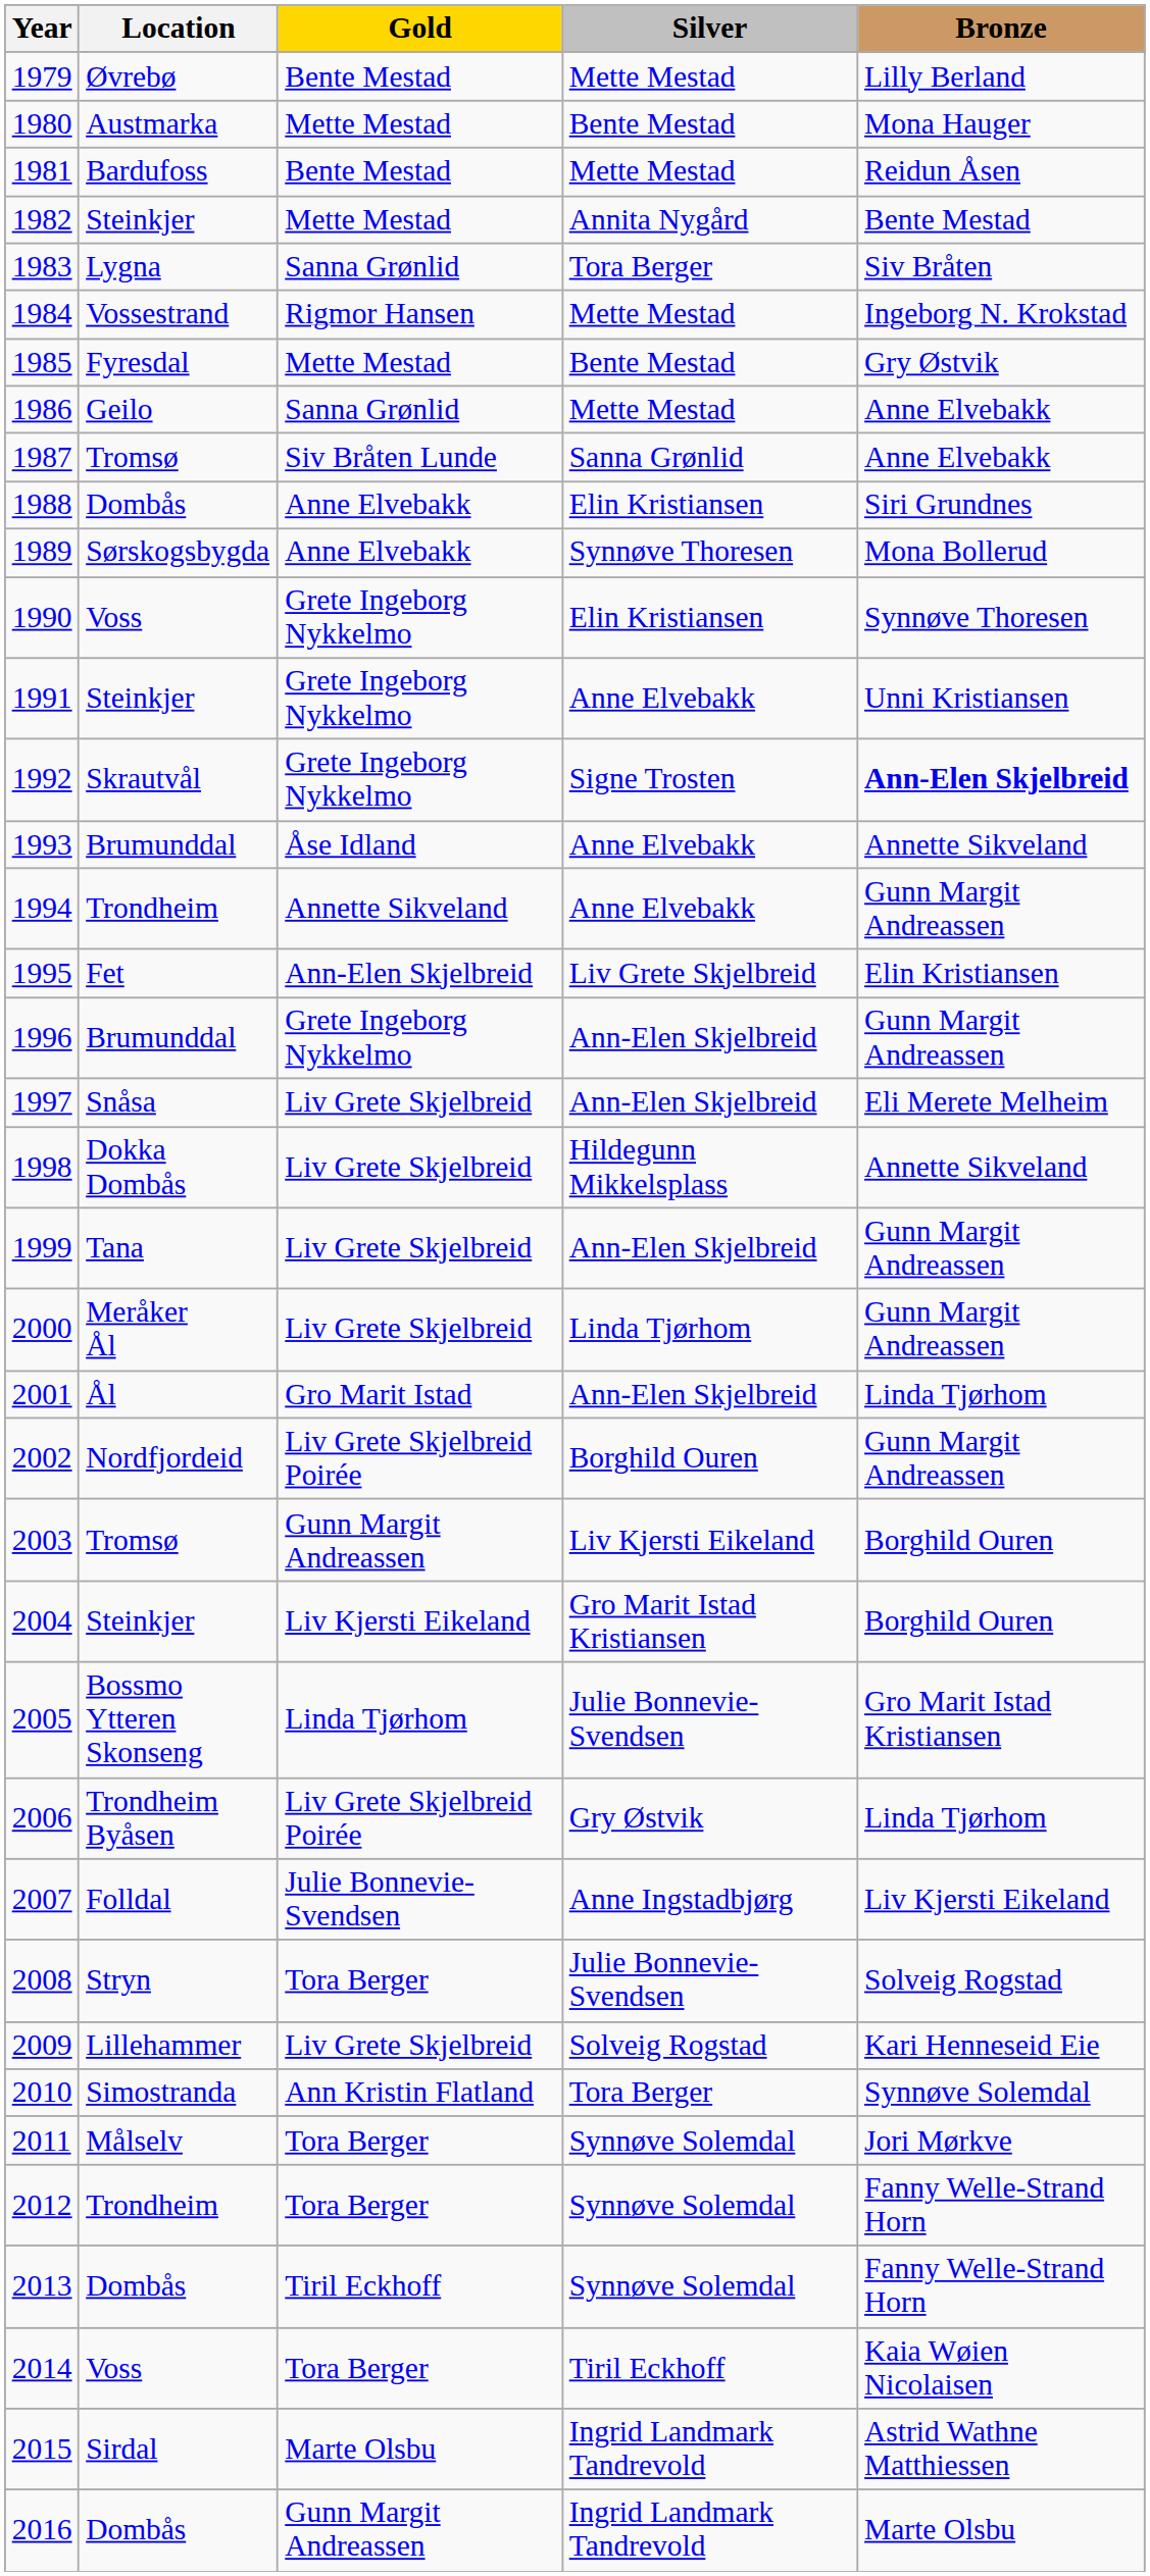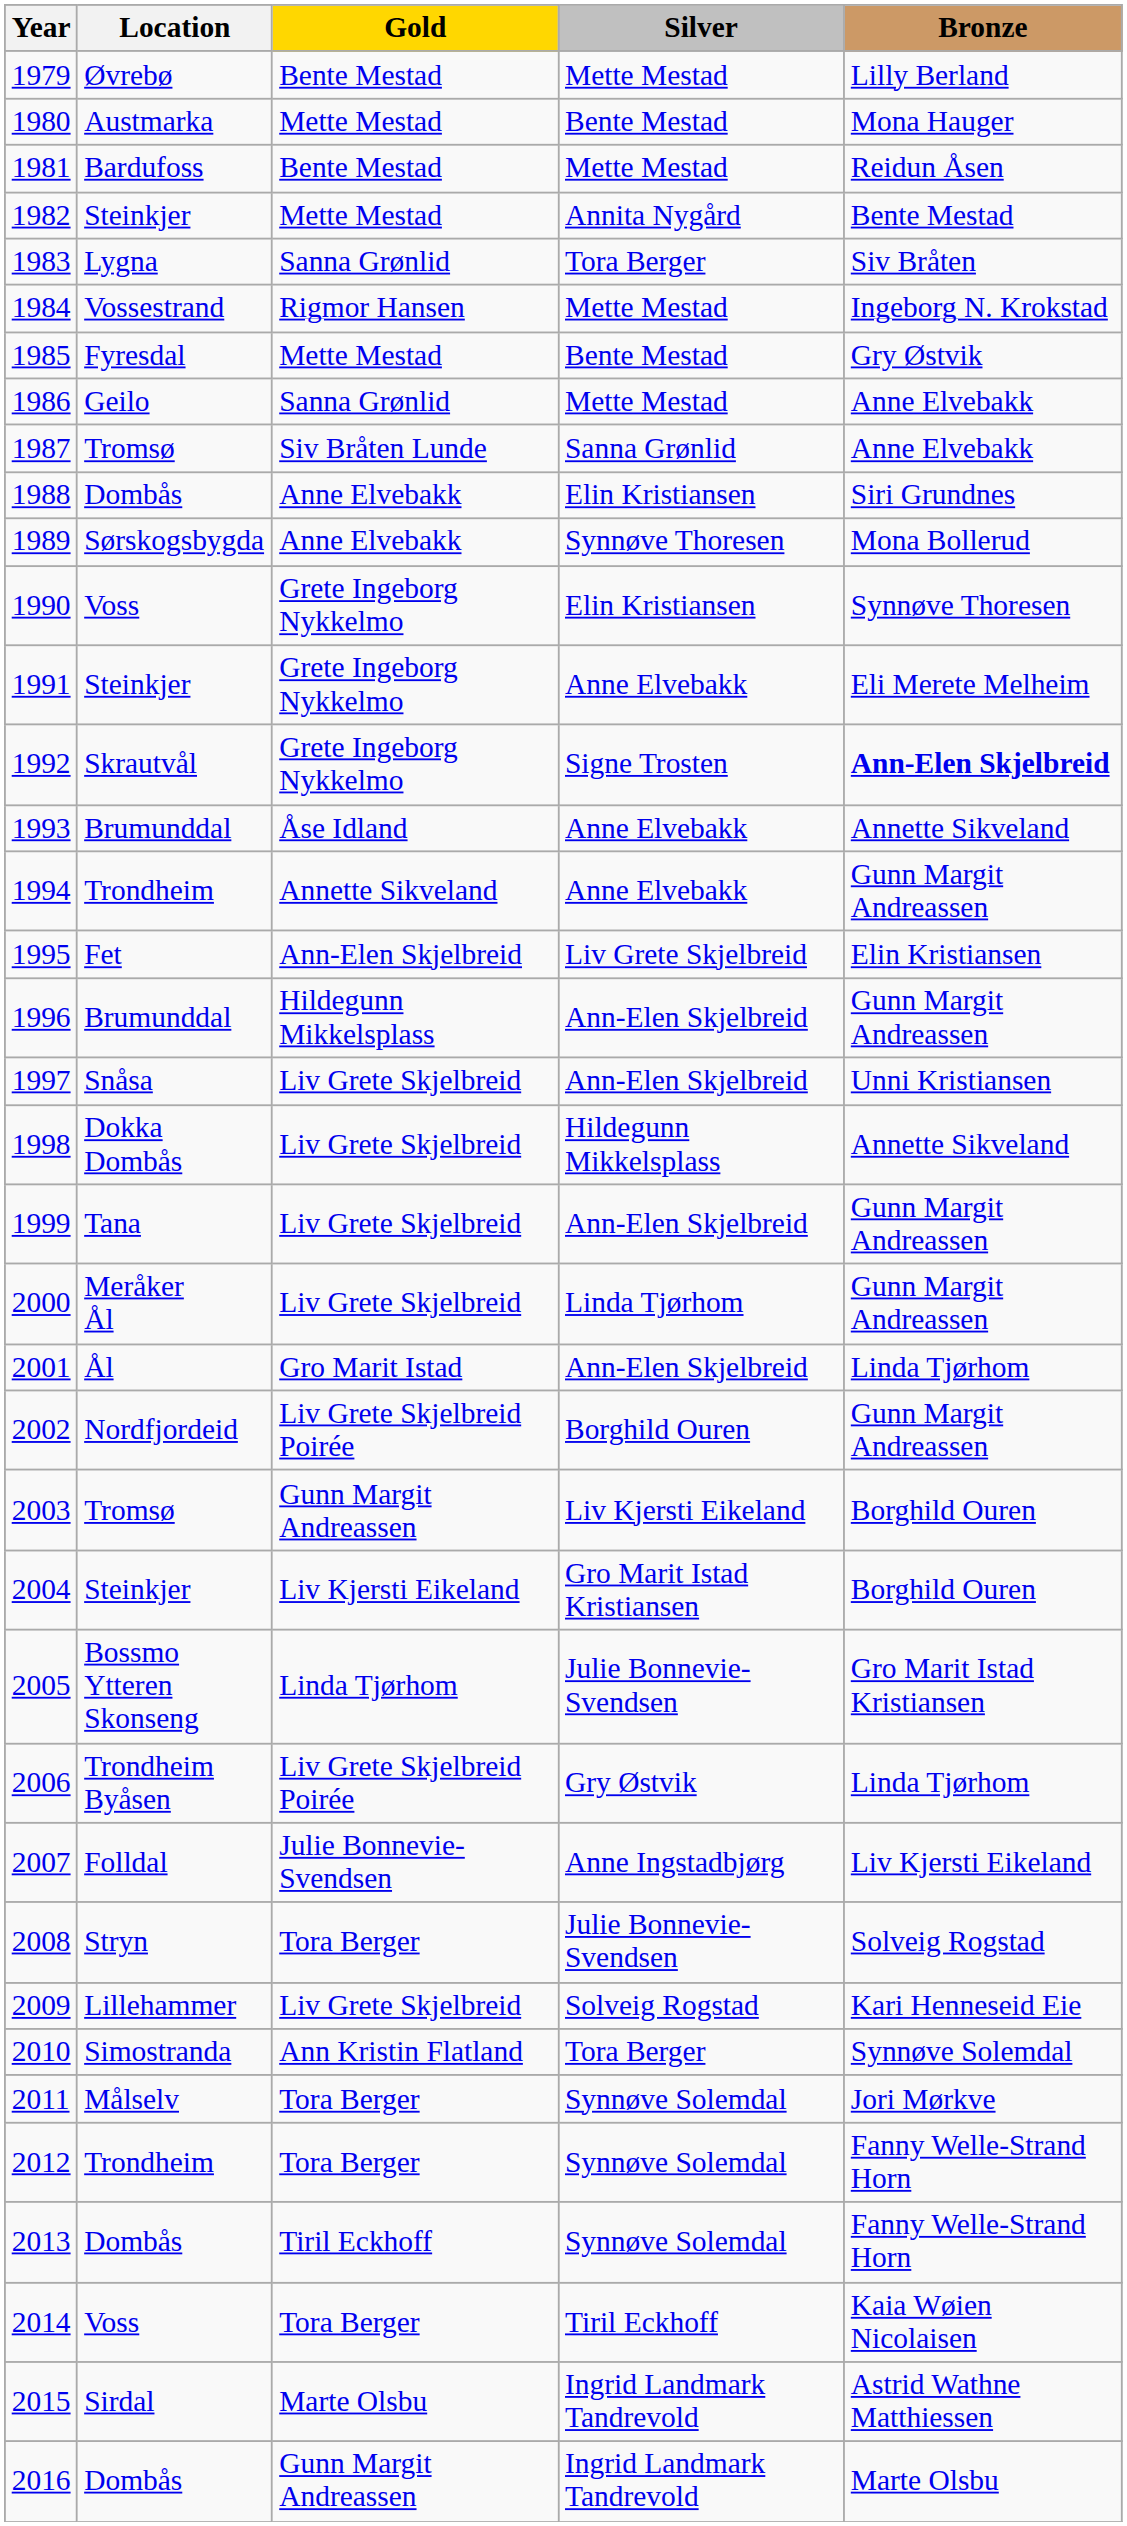1991 | Bronze: Unni Kristiansen -> Eli Merete Melheim
1996 | Gold: Grete Ingeborg Nykkelmo -> Hildegunn Mikkelsplass
1997 | Bronze: Eli Merete Melheim -> Unni Kristiansen
